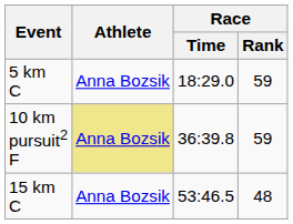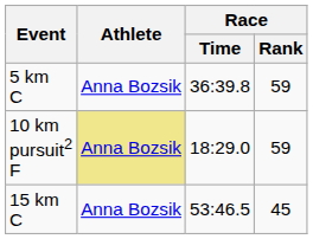5 km C | Race / Time: 18:29.0 -> 36:39.8
10 km pursuit2 F | Race / Time: 36:39.8 -> 18:29.0
15 km C | Race / Rank: 48 -> 45
